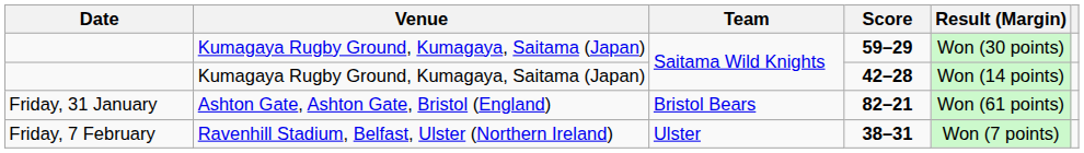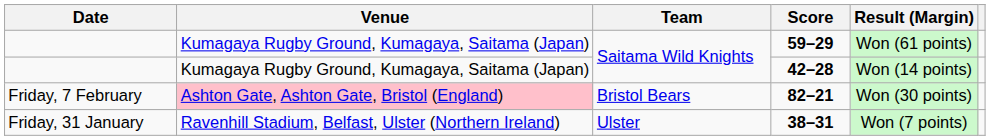59–29 | Result (Margin): Won (30 points) -> Won (61 points)
82–21 | Date: Friday, 31 January -> Friday, 7 February
82–21 | Venue: no background -> pink background
82–21 | Result (Margin): Won (61 points) -> Won (30 points)
38–31 | Date: Friday, 7 February -> Friday, 31 January
